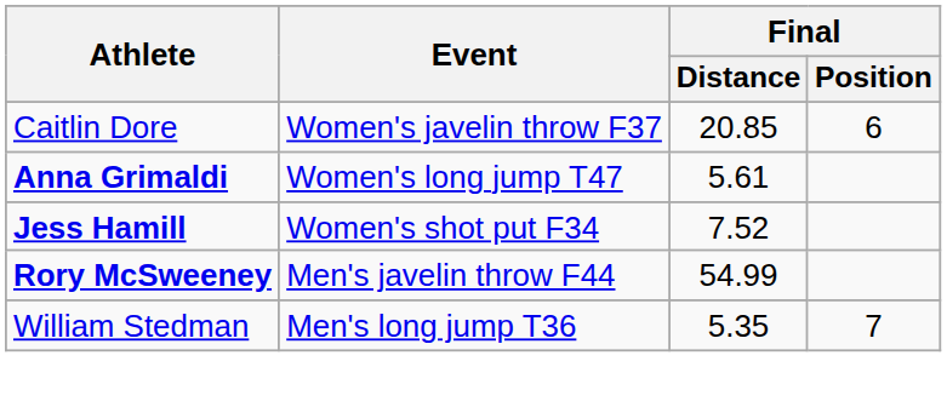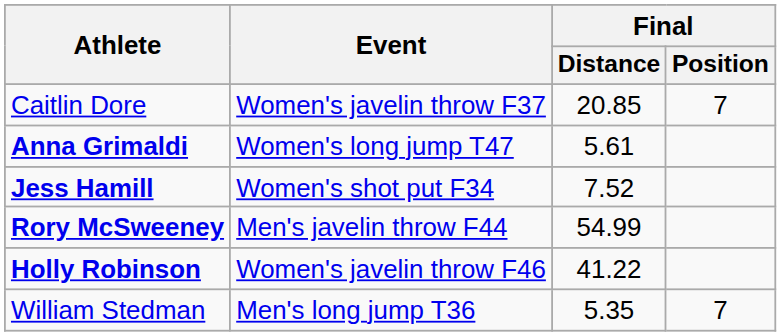Caitlin Dore | Final / Position: 6 -> 7
+ row: Holly Robinson | Women's javelin throw F46 | 41.22
